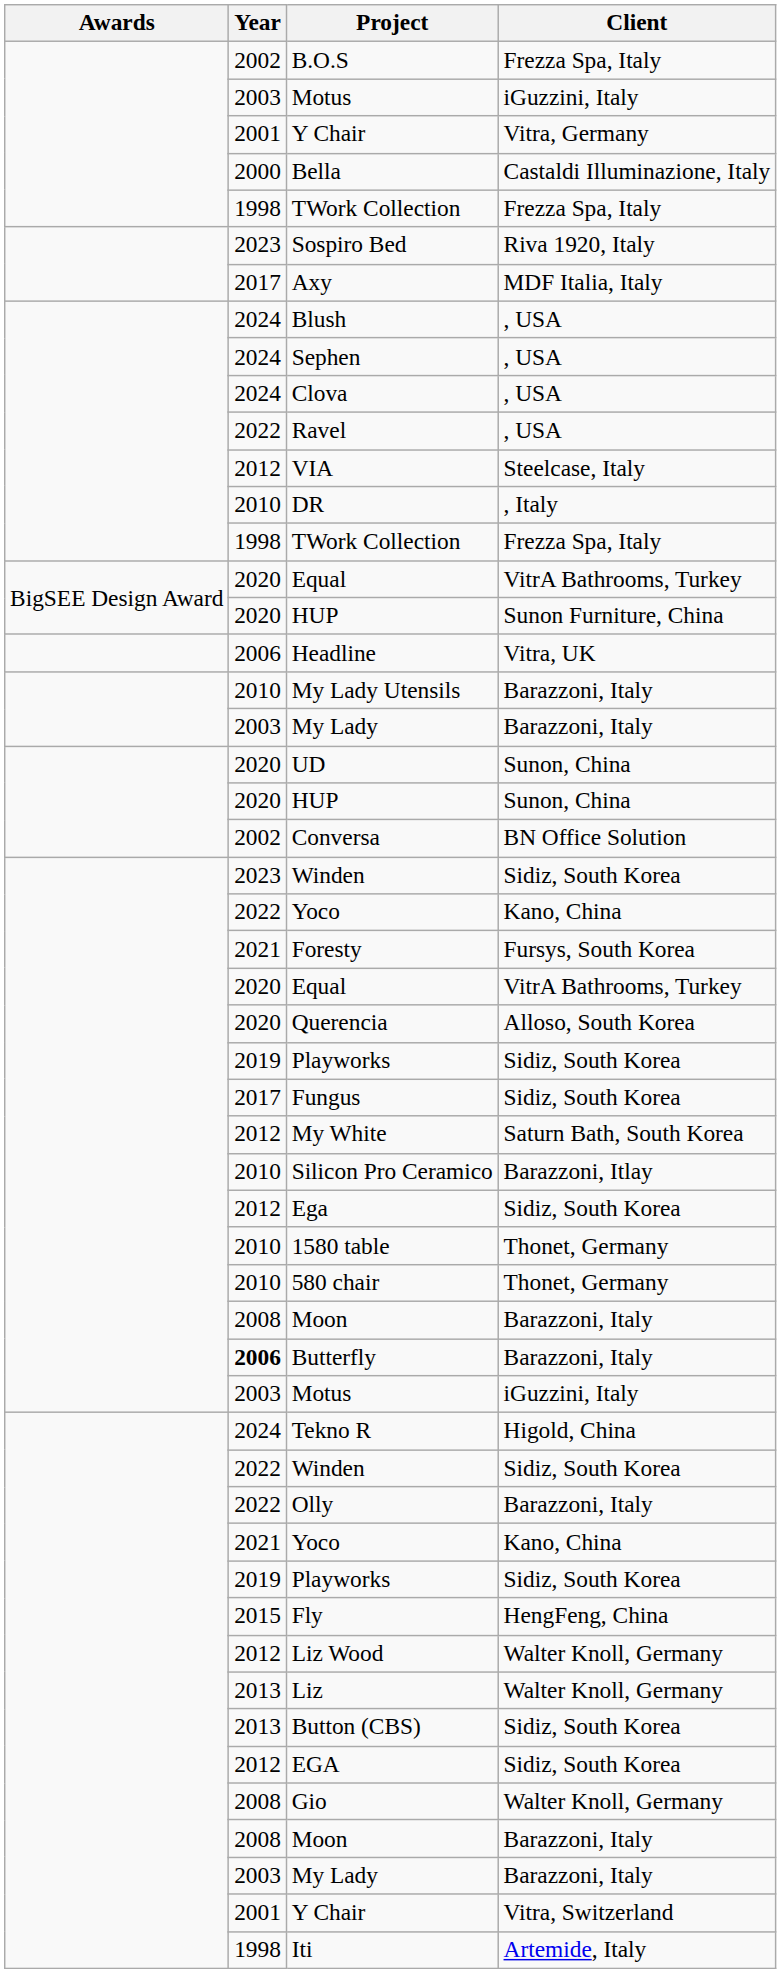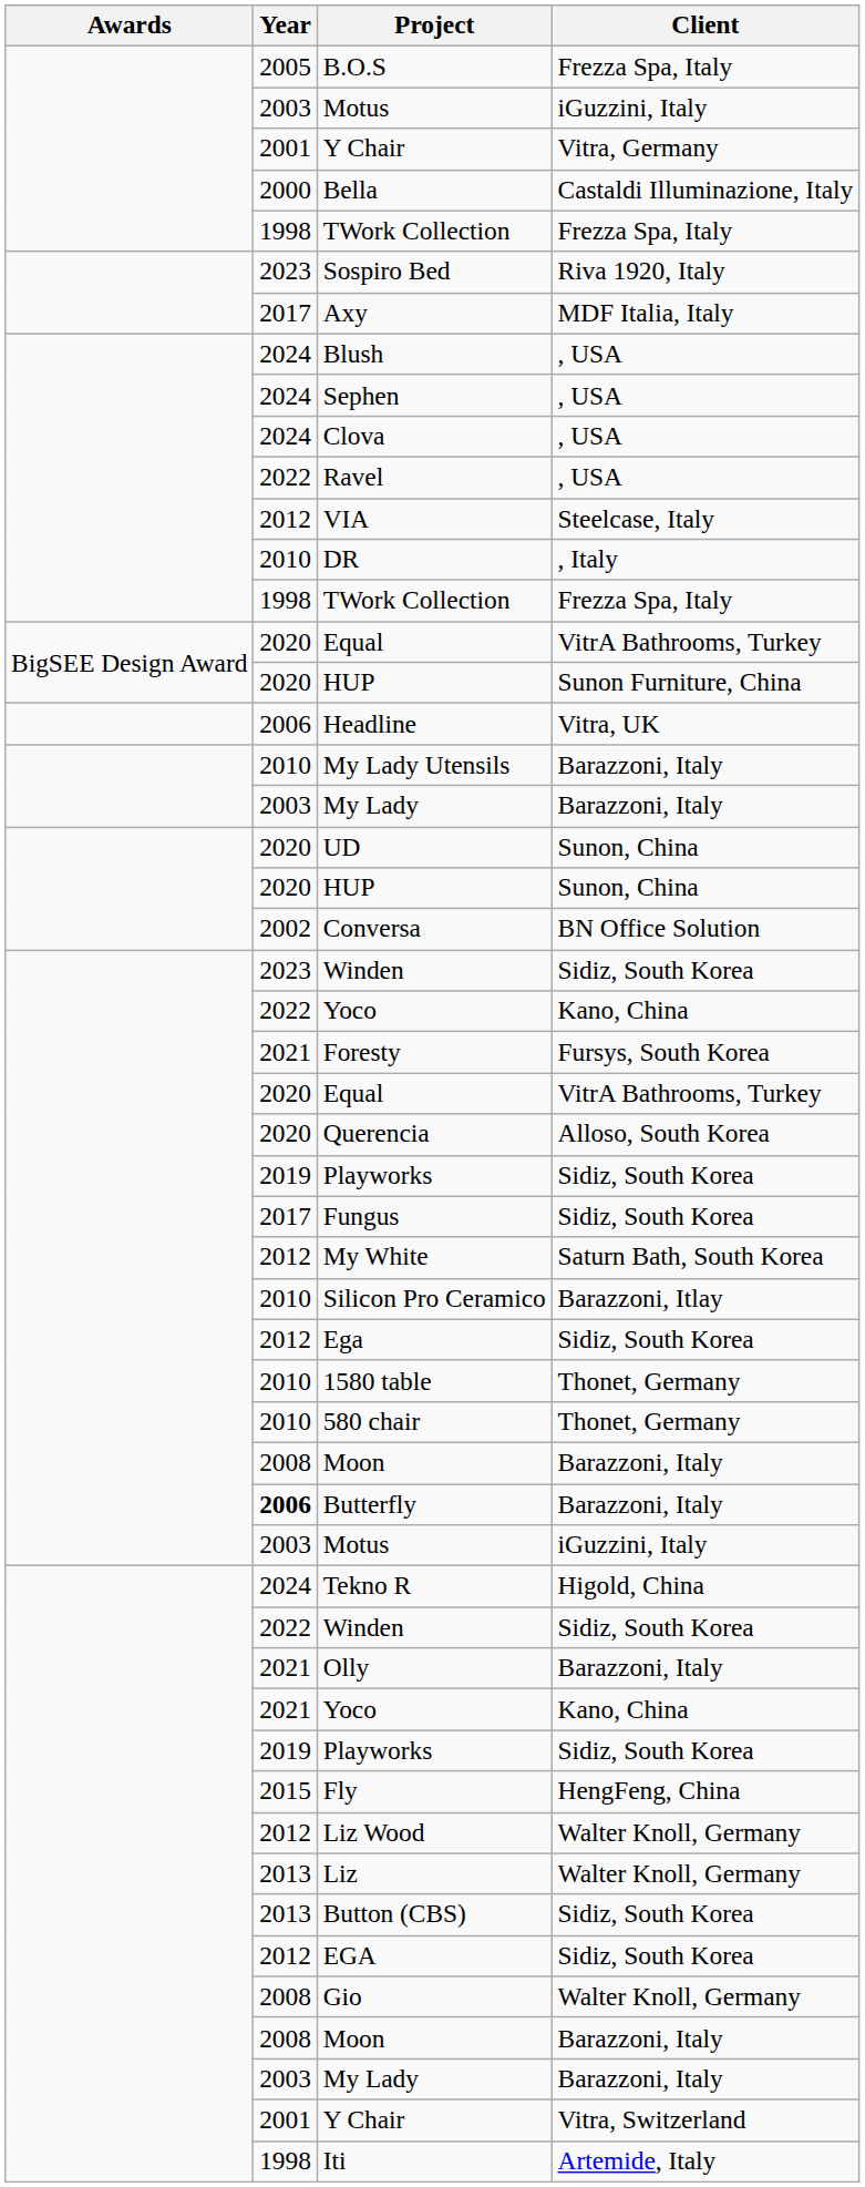B.O.S | Year: 2002 -> 2005
Olly | Year: 2022 -> 2021
